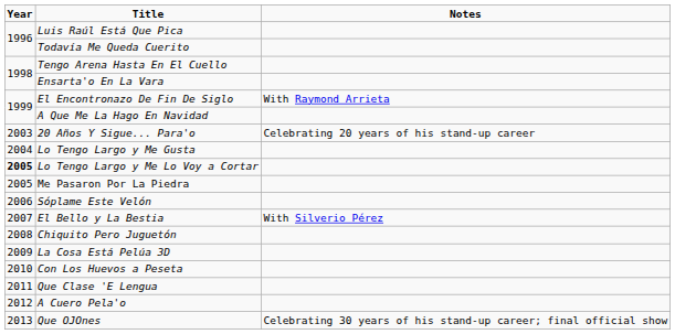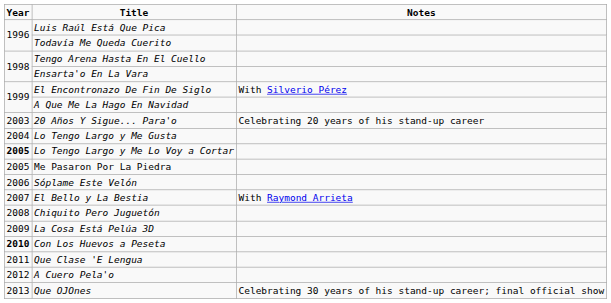El Encontronazo De Fin De Siglo | Notes: With Raymond Arrieta -> With Silverio Pérez
El Bello y La Bestia | Notes: With Silverio Pérez -> With Raymond Arrieta
Con Los Huevos a Peseta | Year: normal -> bold
